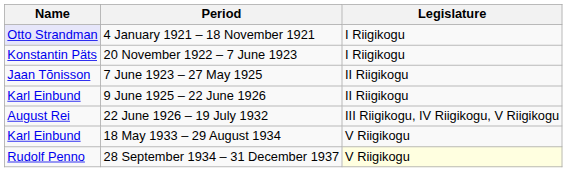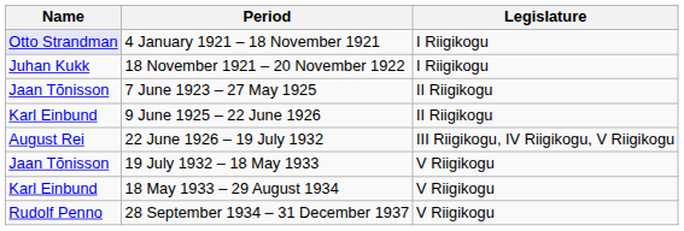+ row: Juhan Kukk | 18 November 1921 – 20 November 1922 | I Riigikogu
- row: Konstantin Päts | 20 November 1922 – 7 June 1923 | I Riigikogu
+ row: Jaan Tõnisson | 19 July 1932 – 18 May 1933 | V Riigikogu
28 September 1934 – 31 December 1937 | Legislature: lightyellow background -> no background
